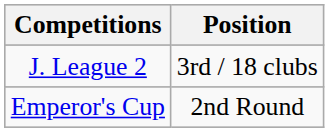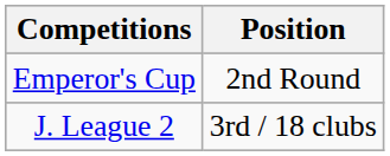rows swapped: J. League 2 <-> Emperor's Cup
